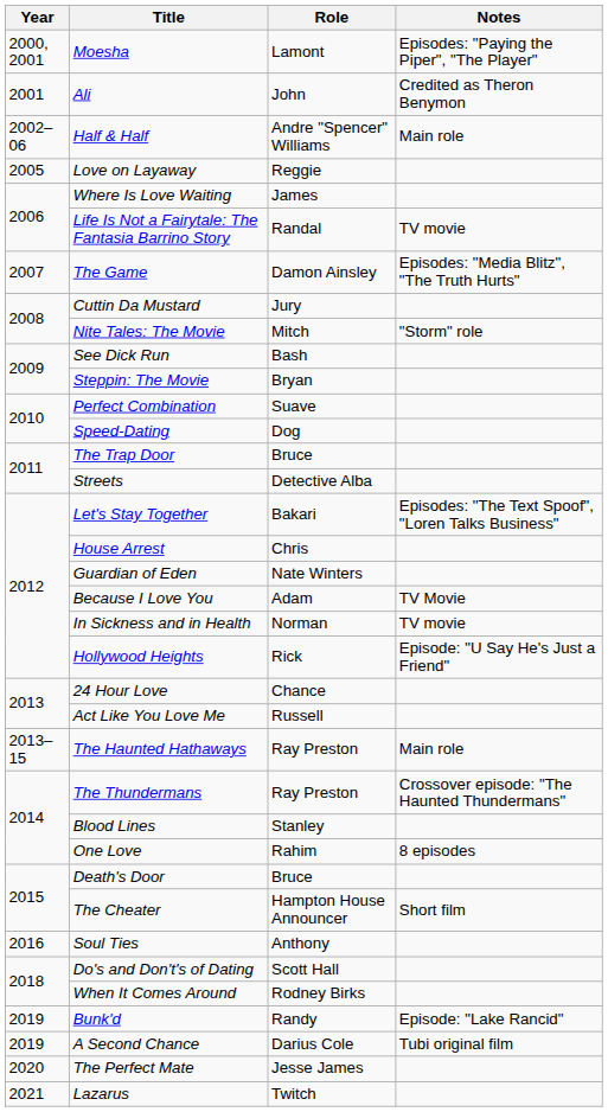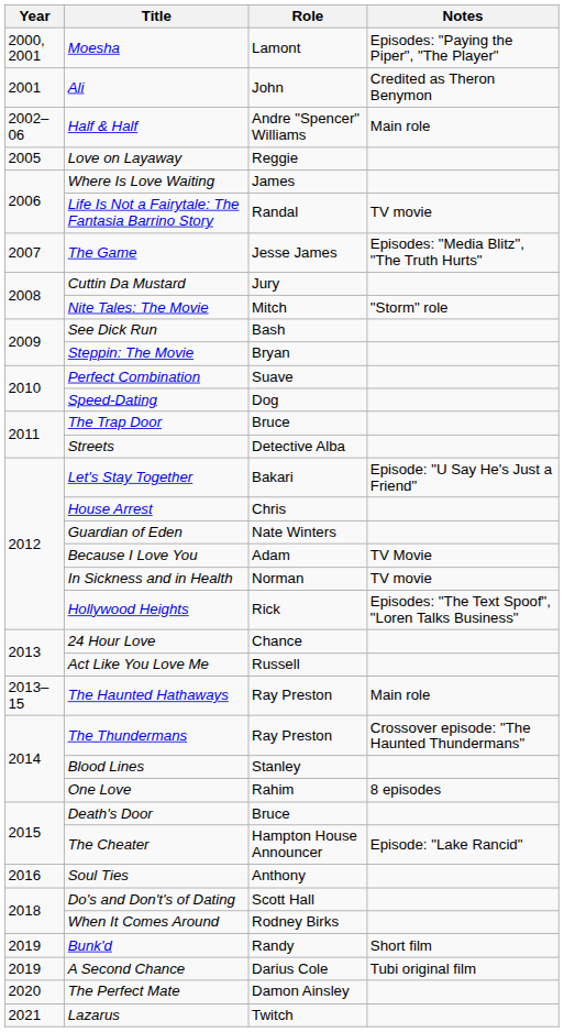The Game | Role: Damon Ainsley -> Jesse James
Let's Stay Together | Notes: Episodes: "The Text Spoof", "Loren Talks Business" -> Episode: "U Say He's Just a Friend"
Hollywood Heights | Notes: Episode: "U Say He's Just a Friend" -> Episodes: "The Text Spoof", "Loren Talks Business"
The Cheater | Notes: Short film -> Episode: "Lake Rancid"
Bunk'd | Notes: Episode: "Lake Rancid" -> Short film
The Perfect Mate | Role: Jesse James -> Damon Ainsley
